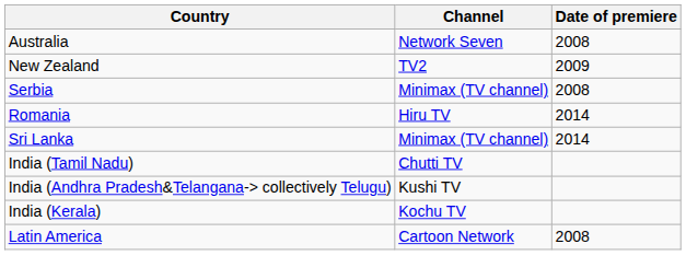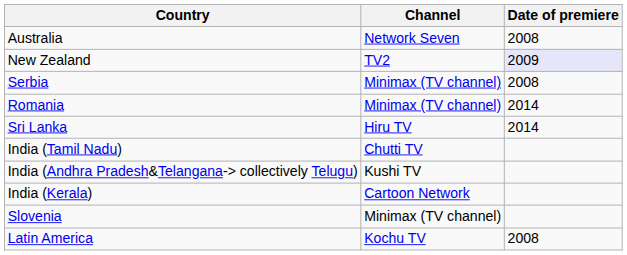New Zealand | Date of premiere: no background -> lavender background
Romania | Channel: Hiru TV -> Minimax (TV channel)
Sri Lanka | Channel: Minimax (TV channel) -> Hiru TV
India (Kerala) | Channel: Kochu TV -> Cartoon Network
+ row: Slovenia | Minimax (TV channel)
Latin America | Channel: Cartoon Network -> Kochu TV
